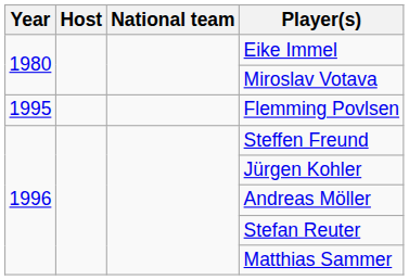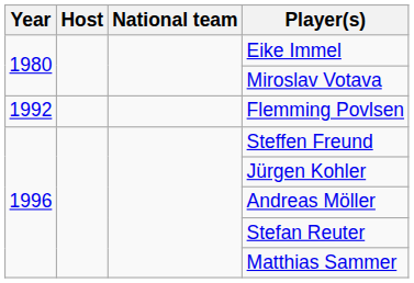Flemming Povlsen | Year: 1995 -> 1992
